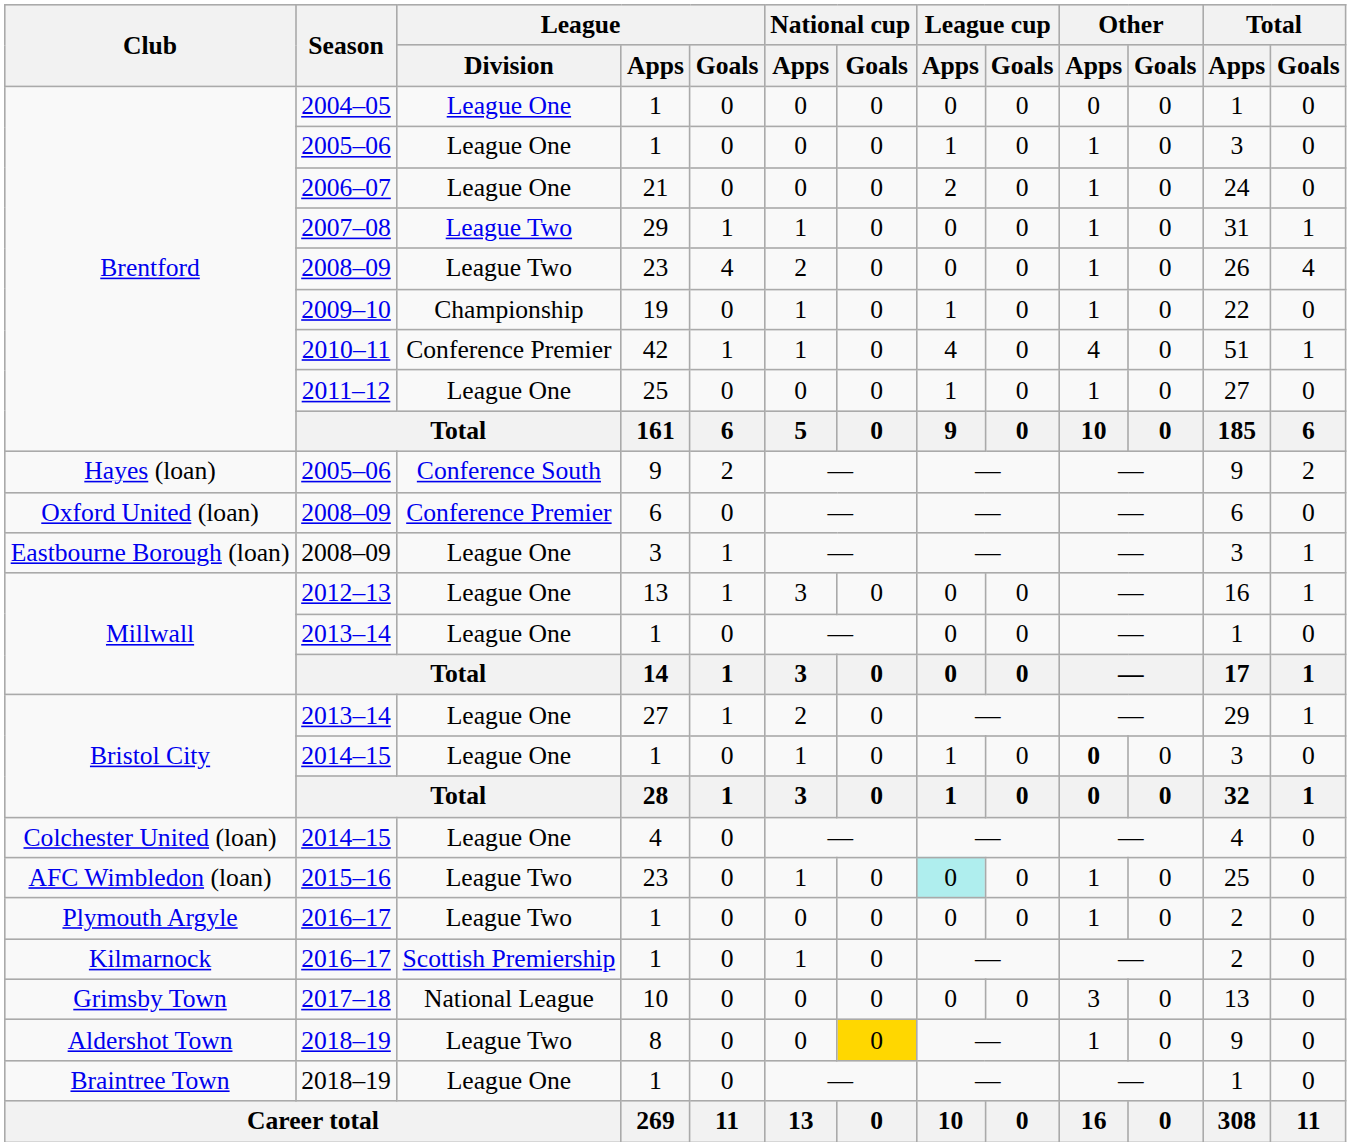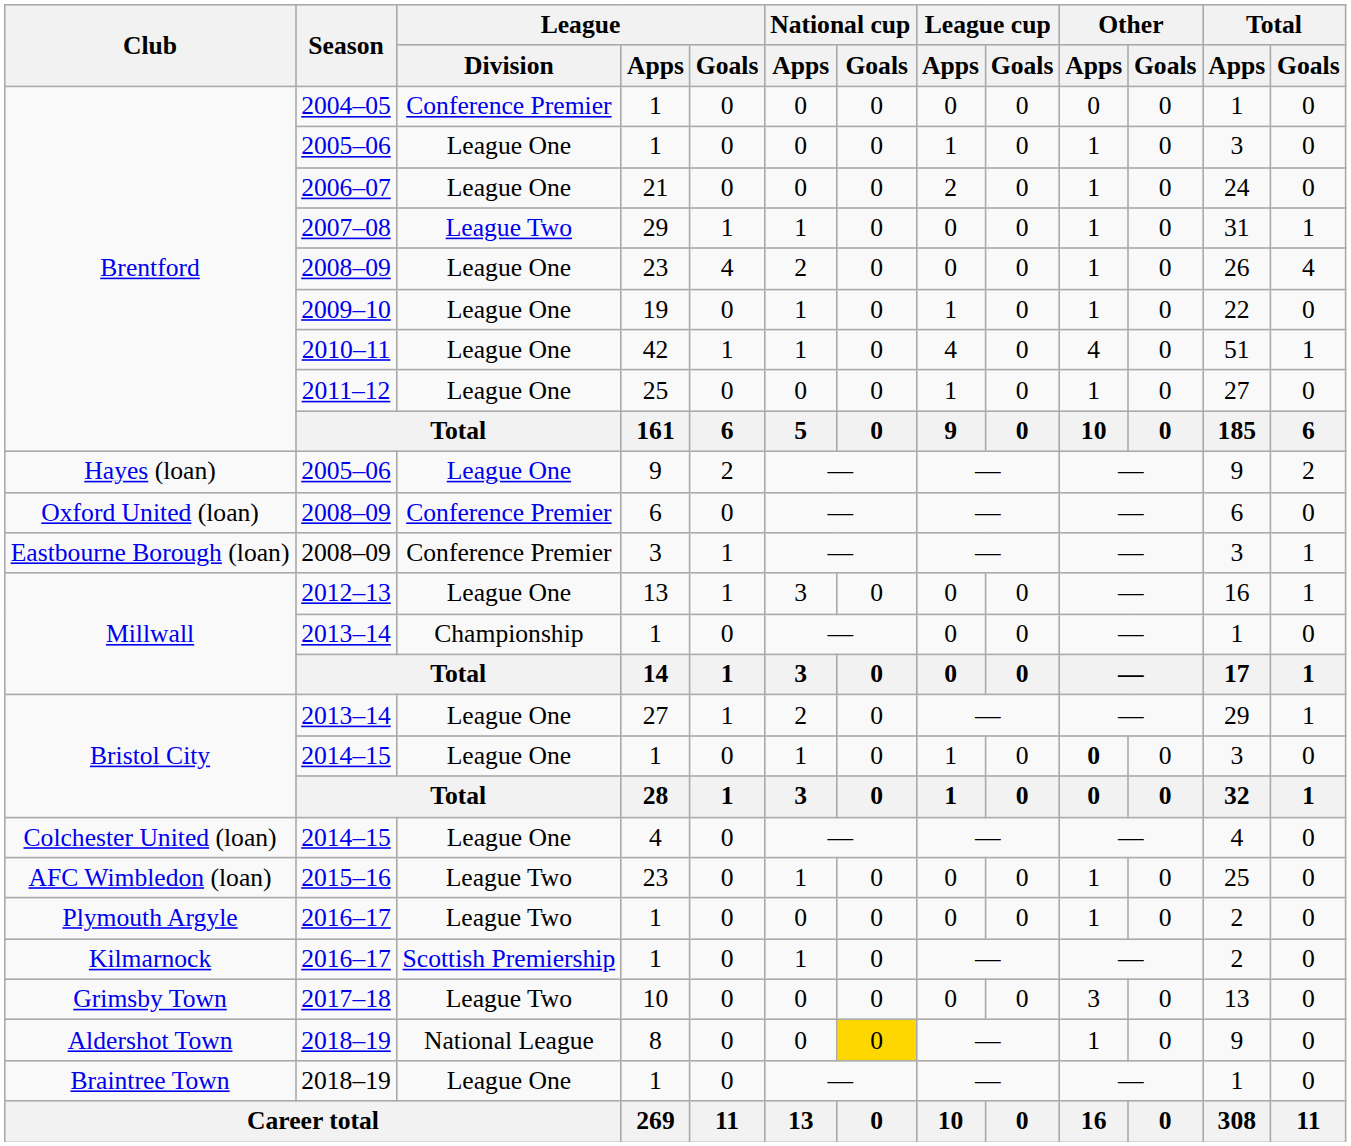2004–05 | League / Division: League One -> Conference Premier
Brentford / 2008–09 | League / Division: League Two -> League One
2009–10 | League / Division: Championship -> League One
2010–11 | League / Division: Conference Premier -> League One
Hayes (loan) / 2005–06 | League / Division: Conference South -> League One
Eastbourne Borough (loan) / 2008–09 | League / Division: League One -> Conference Premier
Millwall / 2013–14 | League / Division: League One -> Championship
2015–16 | League cup / Apps: paleturquoise background -> no background
2017–18 | League / Division: National League -> League Two
Aldershot Town / 2018–19 | League / Division: League Two -> National League
